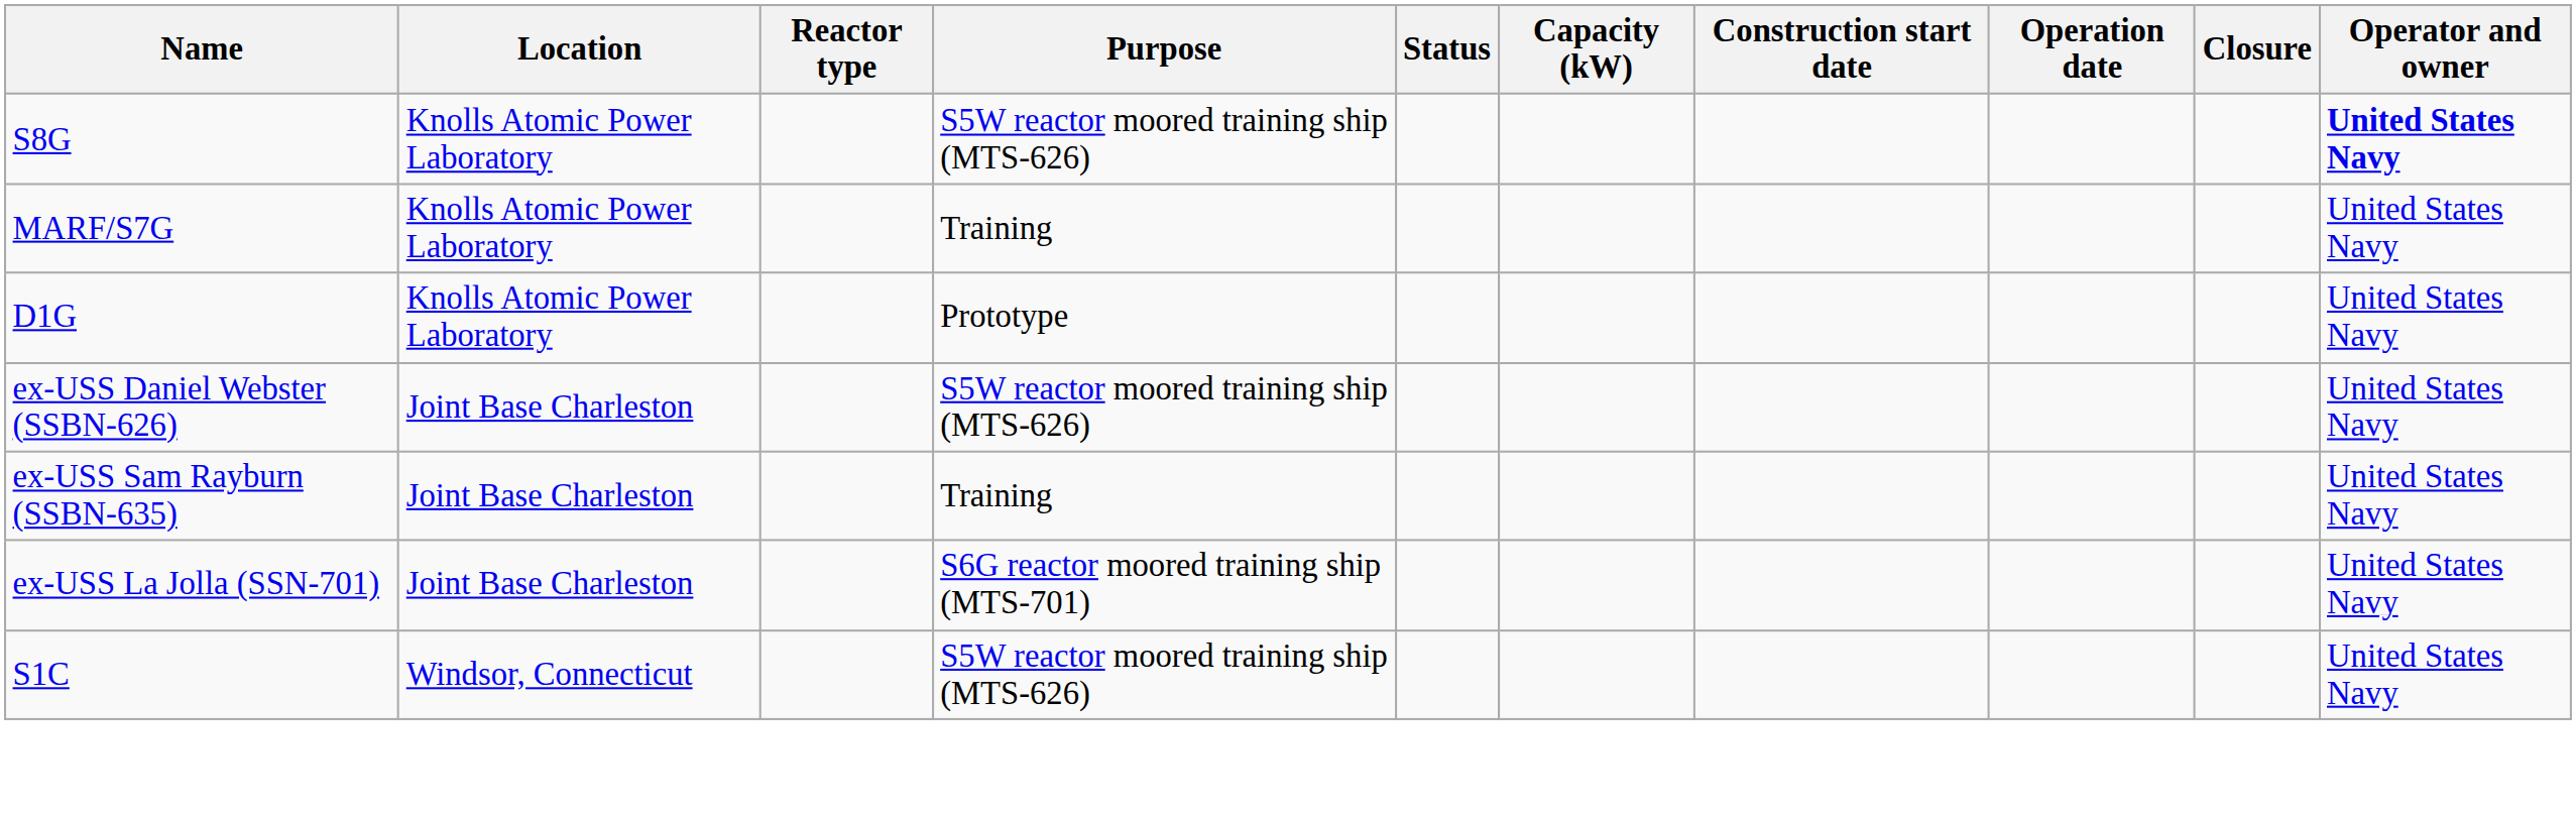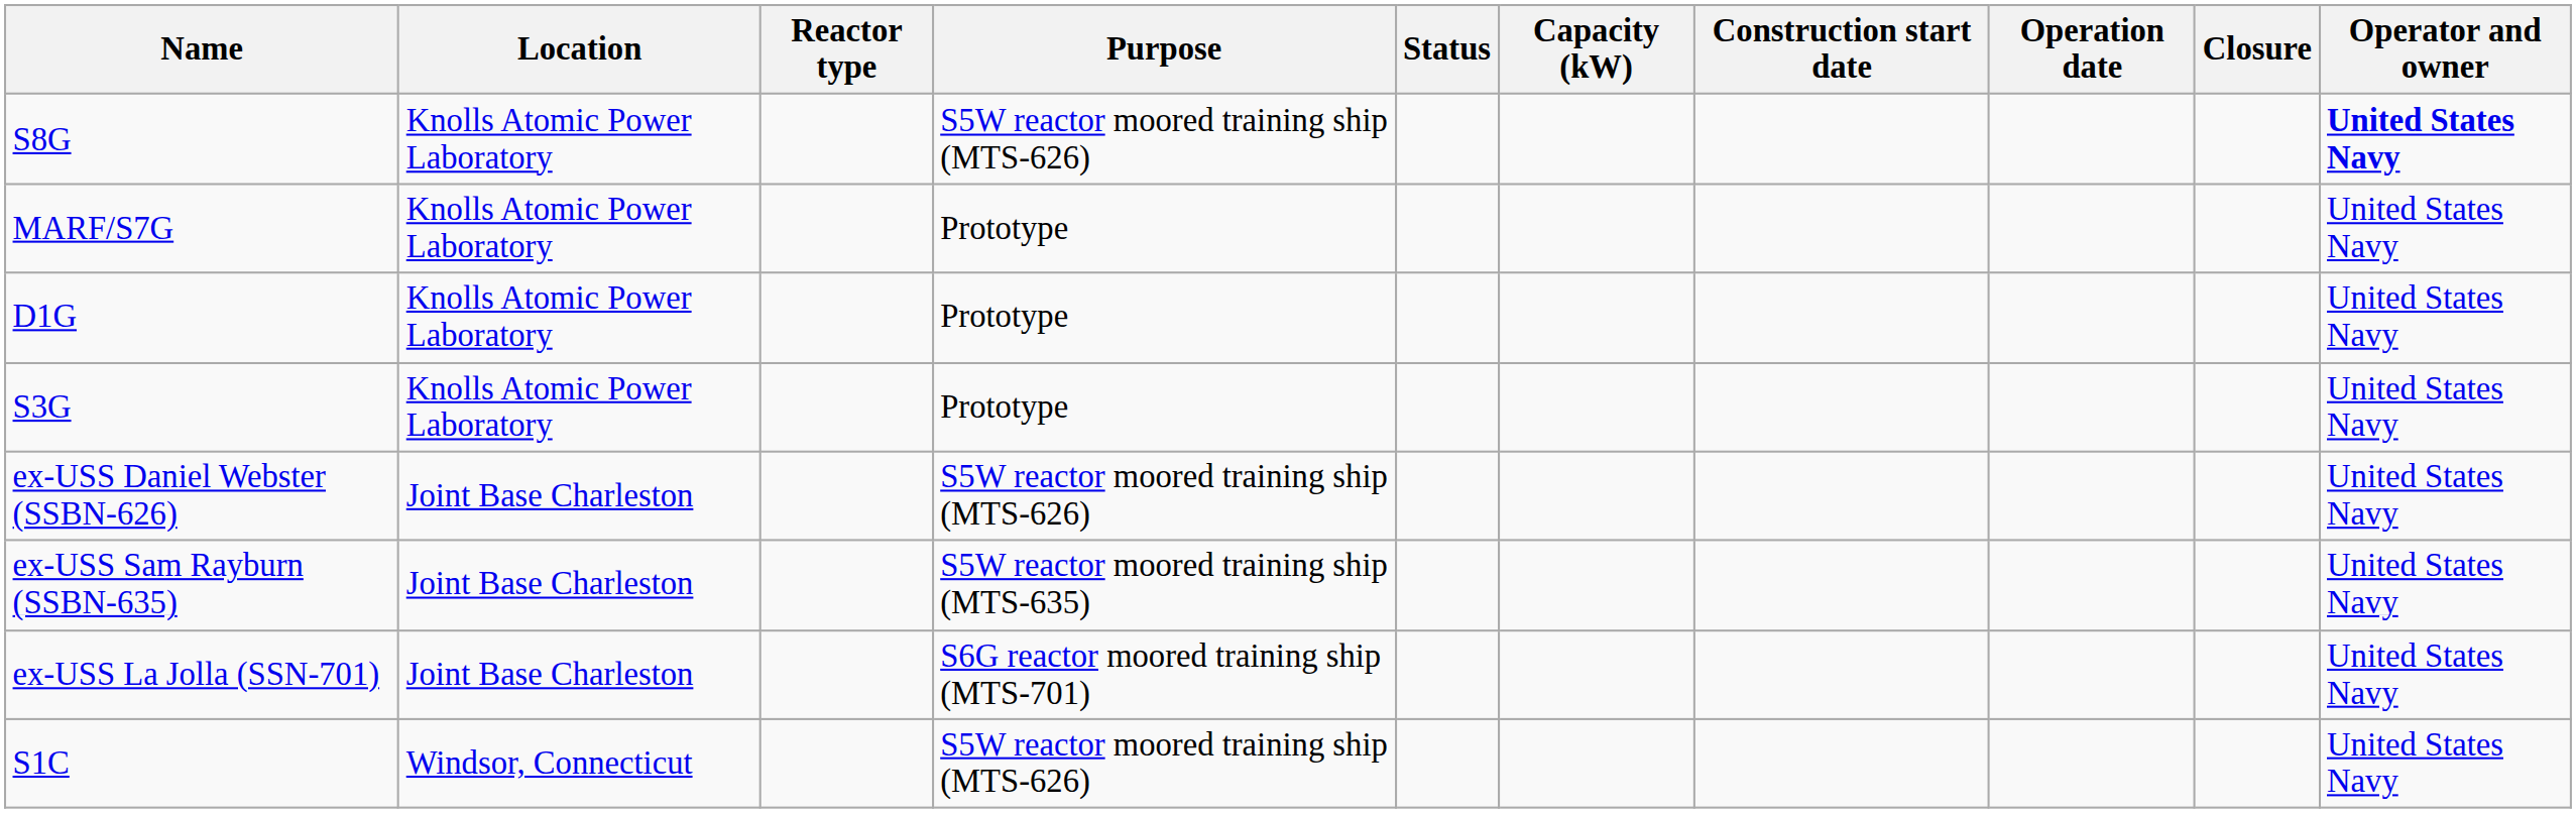MARF/S7G | Purpose: Training -> Prototype
+ row: S3G | Knolls Atomic Power Laboratory | Prototype | United States Navy
ex-USS Sam Rayburn (SSBN-635) | Purpose: Training -> S5W reactor moored training ship (MTS-635)
